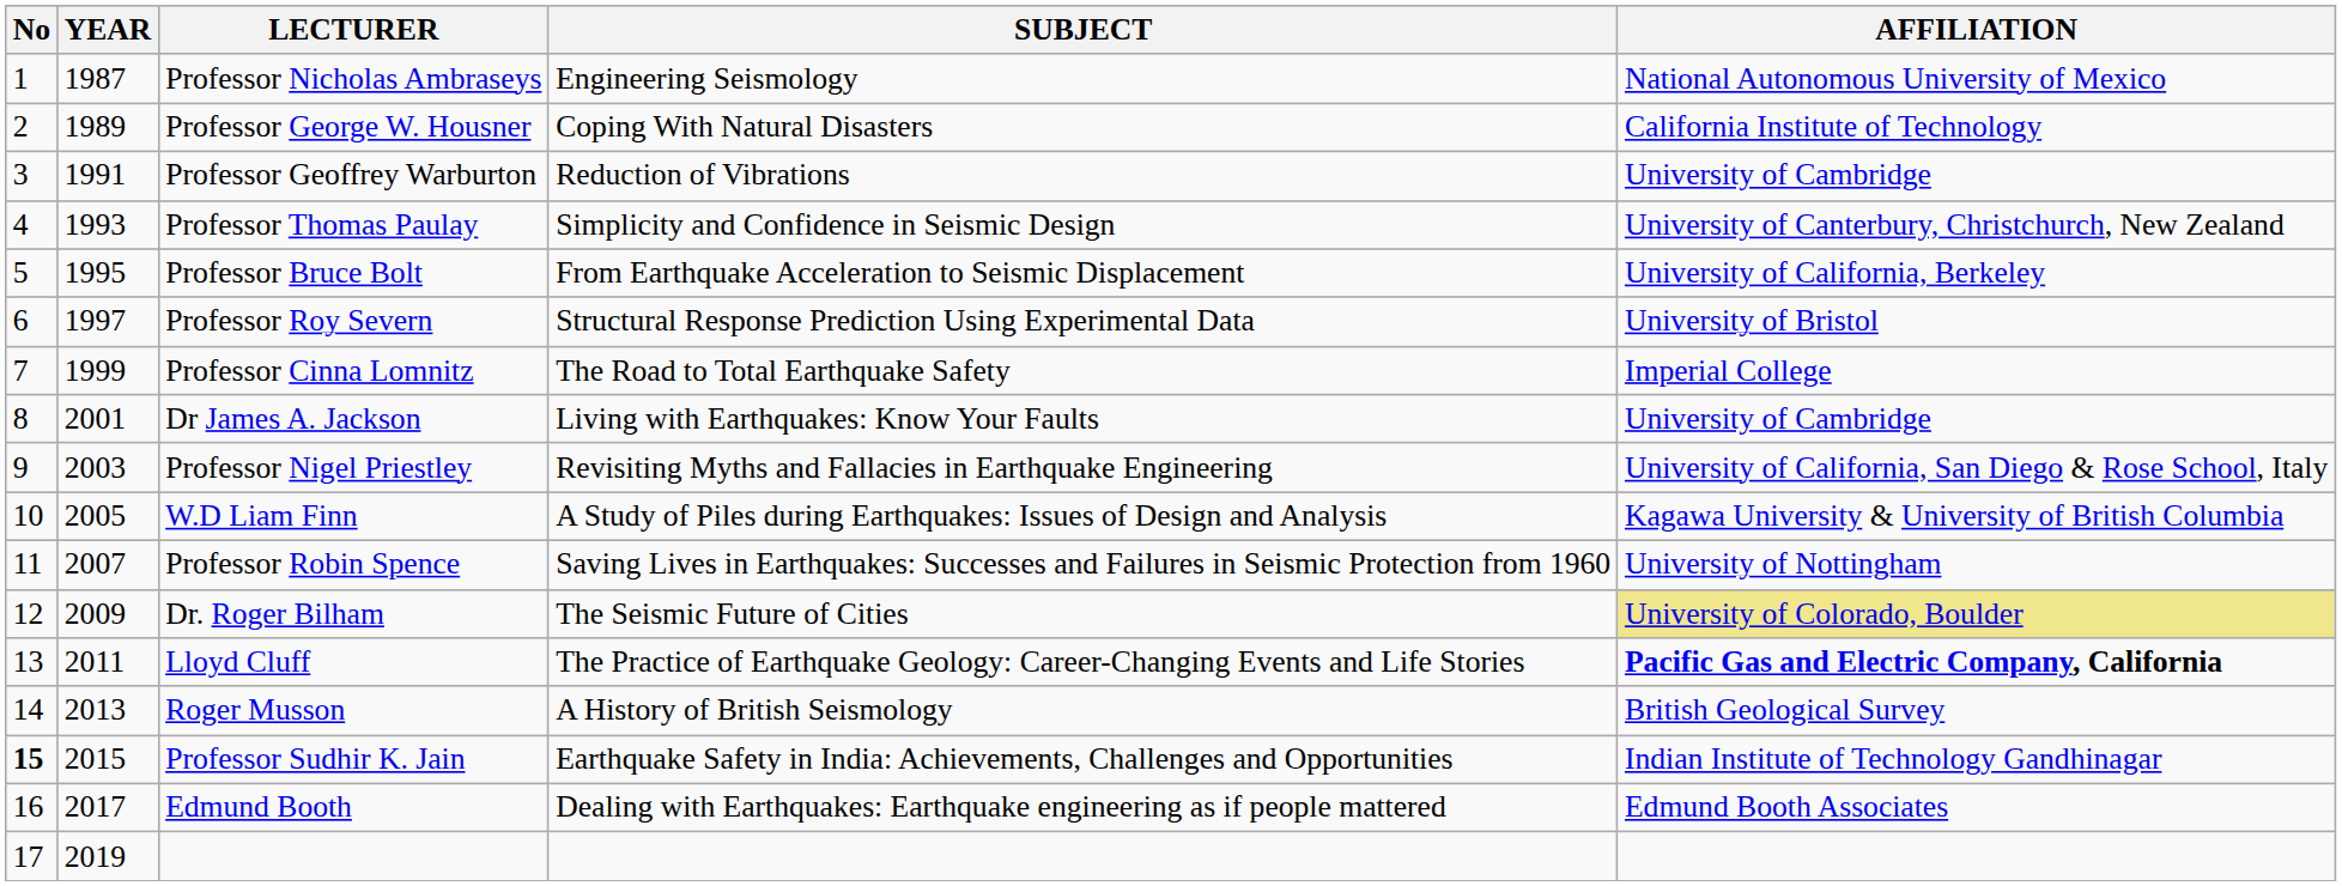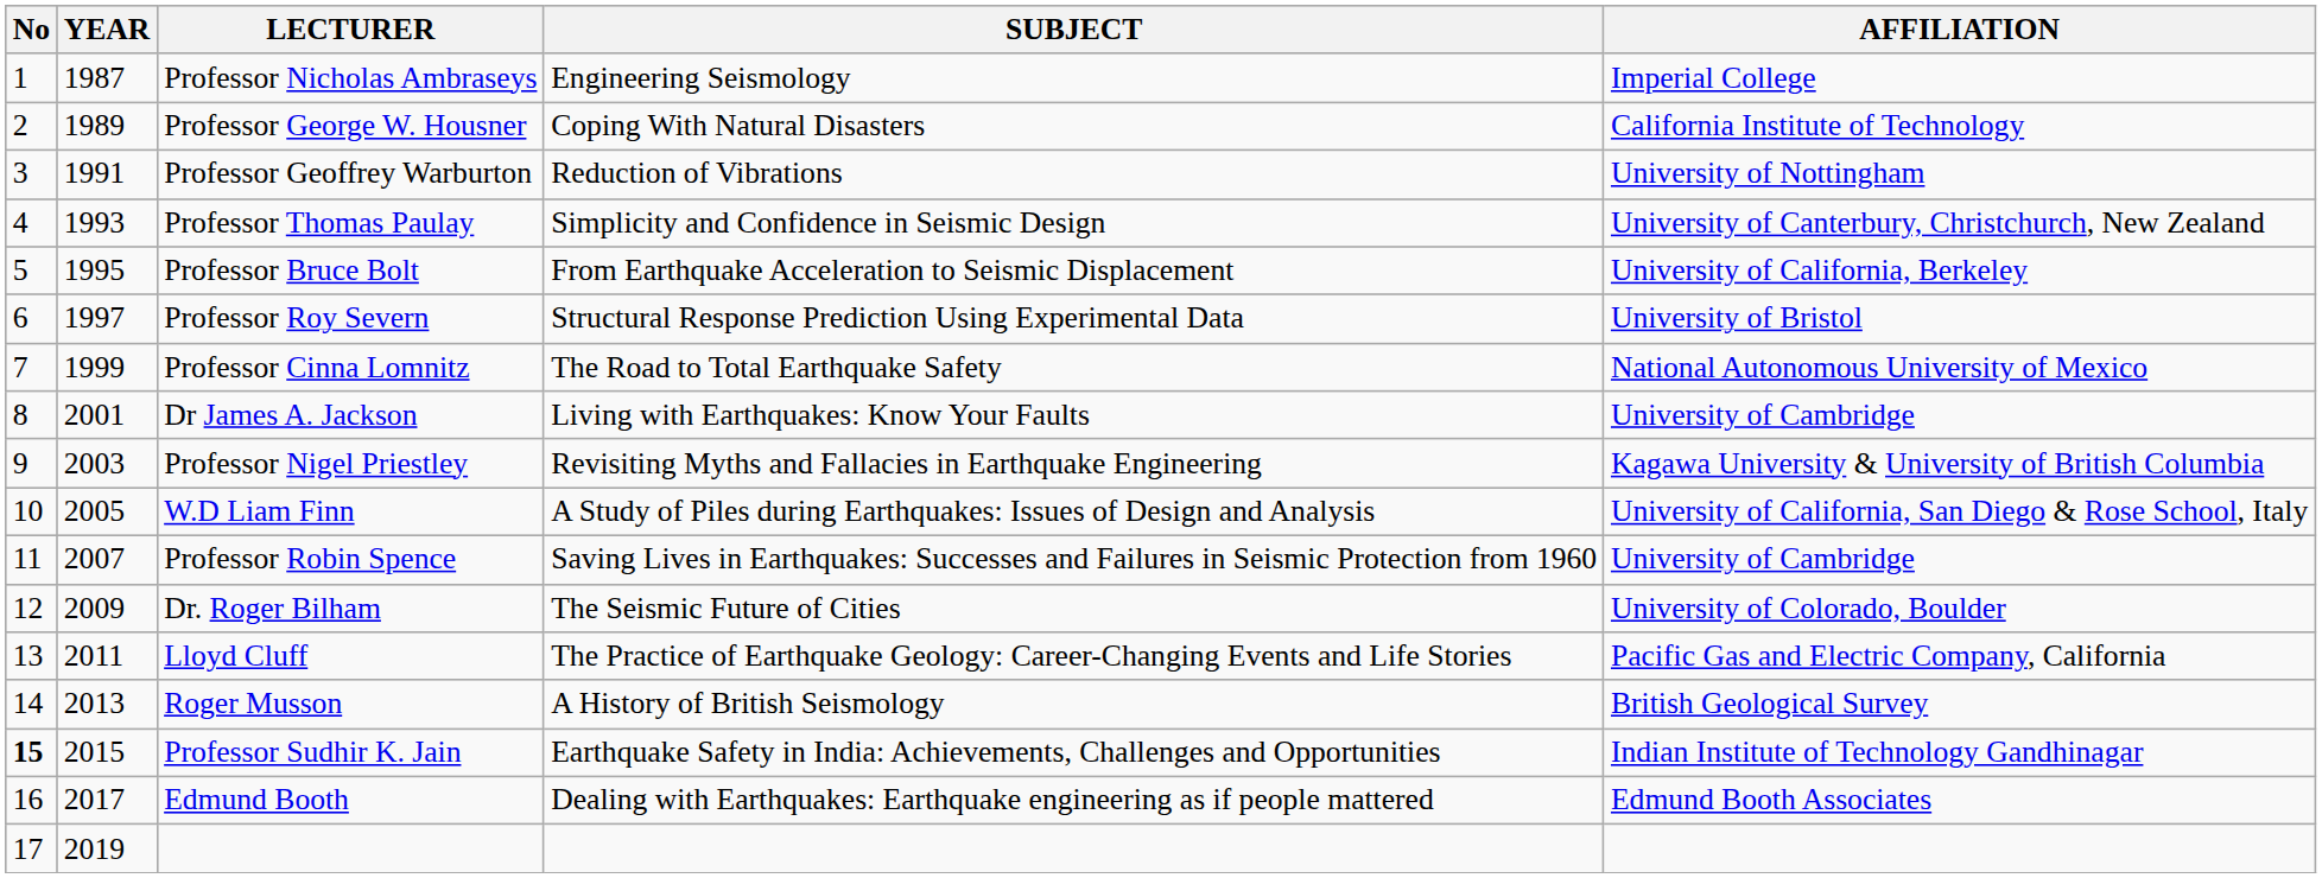Professor Nicholas Ambraseys | AFFILIATION: National Autonomous University of Mexico -> Imperial College
Professor Geoffrey Warburton | AFFILIATION: University of Cambridge -> University of Nottingham
Professor Cinna Lomnitz | AFFILIATION: Imperial College -> National Autonomous University of Mexico
Professor Nigel Priestley | AFFILIATION: University of California, San Diego & Rose School, Italy -> Kagawa University & University of British Columbia
W.D Liam Finn | AFFILIATION: Kagawa University & University of British Columbia -> University of California, San Diego & Rose School, Italy
Professor Robin Spence | AFFILIATION: University of Nottingham -> University of Cambridge
Dr. Roger Bilham | AFFILIATION: khaki background -> no background
Lloyd Cluff | AFFILIATION: bold -> normal
